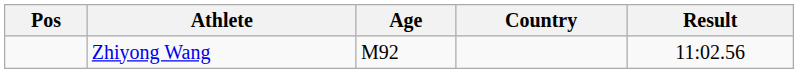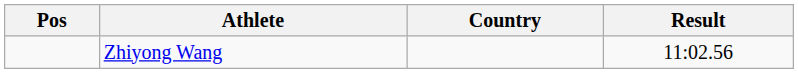- column: Age | M92
